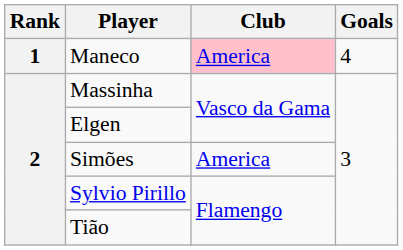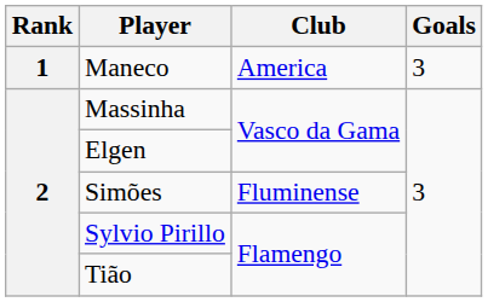Maneco | Club: pink background -> no background
Maneco | Goals: 4 -> 3
Simões | Club: America -> Fluminense
